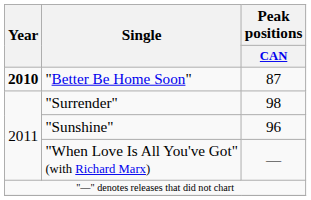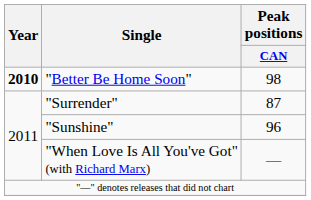"Better Be Home Soon" | Peak positions / CAN: 87 -> 98
"Surrender" | Peak positions / CAN: 98 -> 87
